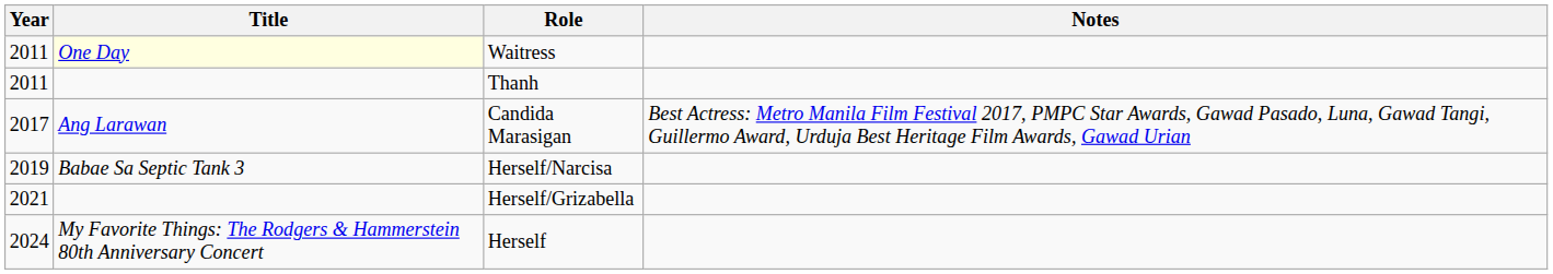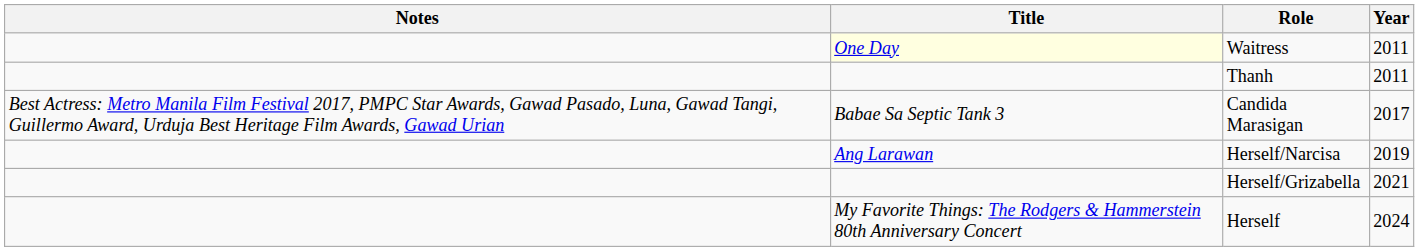columns swapped: Year <-> Notes
Candida Marasigan | Title: Ang Larawan -> Babae Sa Septic Tank 3
Herself/Narcisa | Title: Babae Sa Septic Tank 3 -> Ang Larawan
